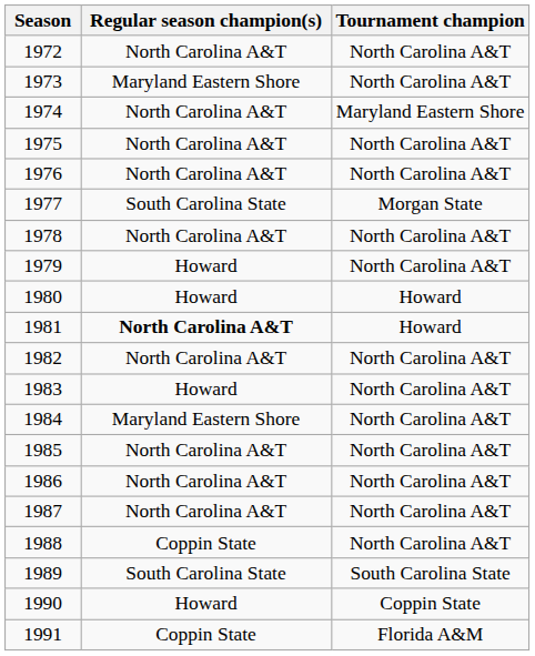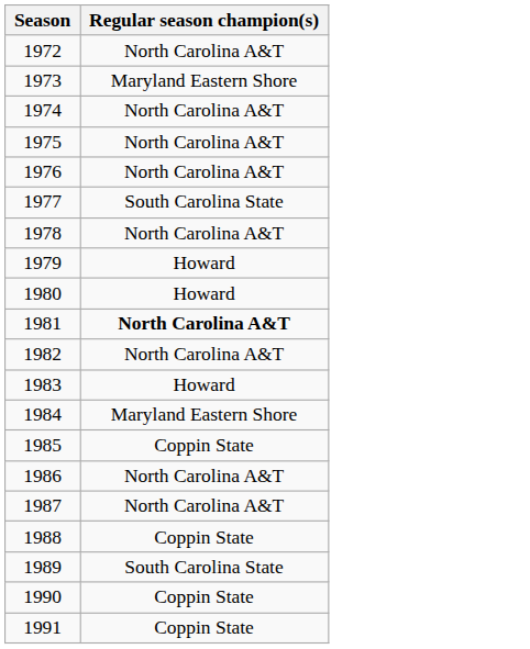- column: Tournament champion | North Carolina A&T | North Carolina A&T | Maryland Eastern Shore | North Carolina A&T | North Carolina A&T | Morgan State | North Carolina A&T | North Carolina A&T | Howard | Howard | North Carolina A&T | North Carolina A&T | North Carolina A&T | North Carolina A&T | North Carolina A&T | North Carolina A&T | North Carolina A&T | South Carolina State | Coppin State | Florida A&M
1985 | Regular season champion(s): North Carolina A&T -> Coppin State
1990 | Regular season champion(s): Howard -> Coppin State
